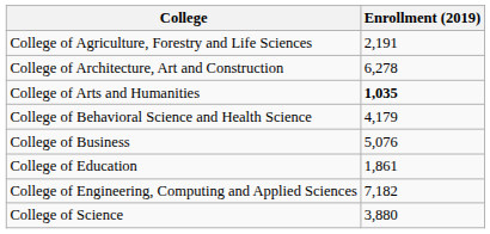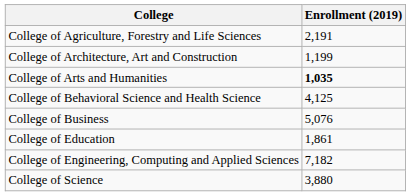College of Architecture, Art and Construction | Enrollment (2019): 6,278 -> 1,199
College of Behavioral Science and Health Science | Enrollment (2019): 4,179 -> 4,125
